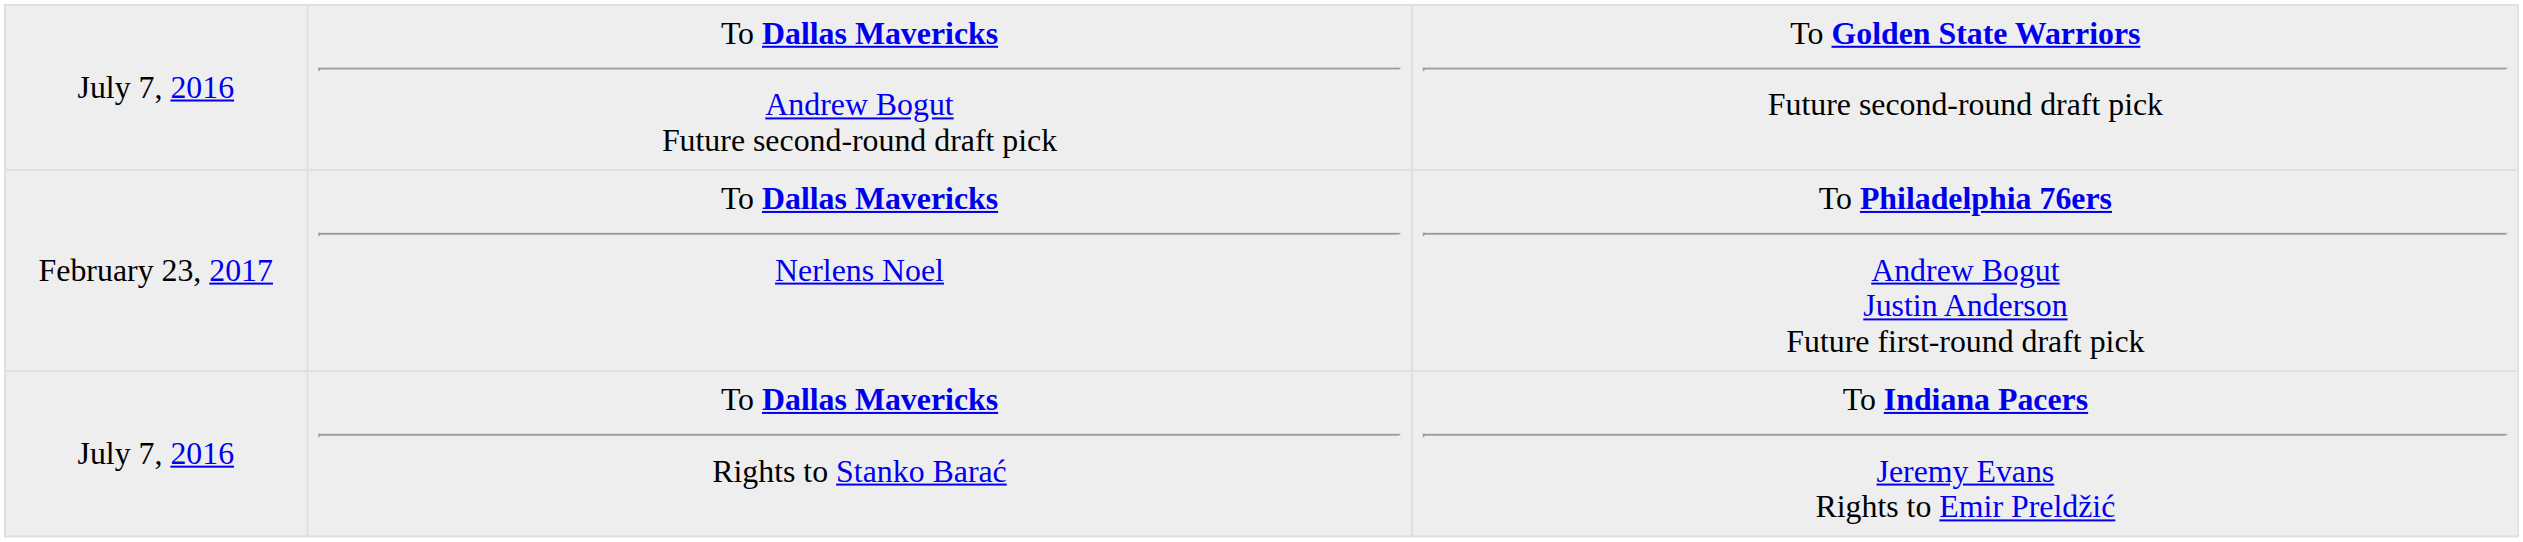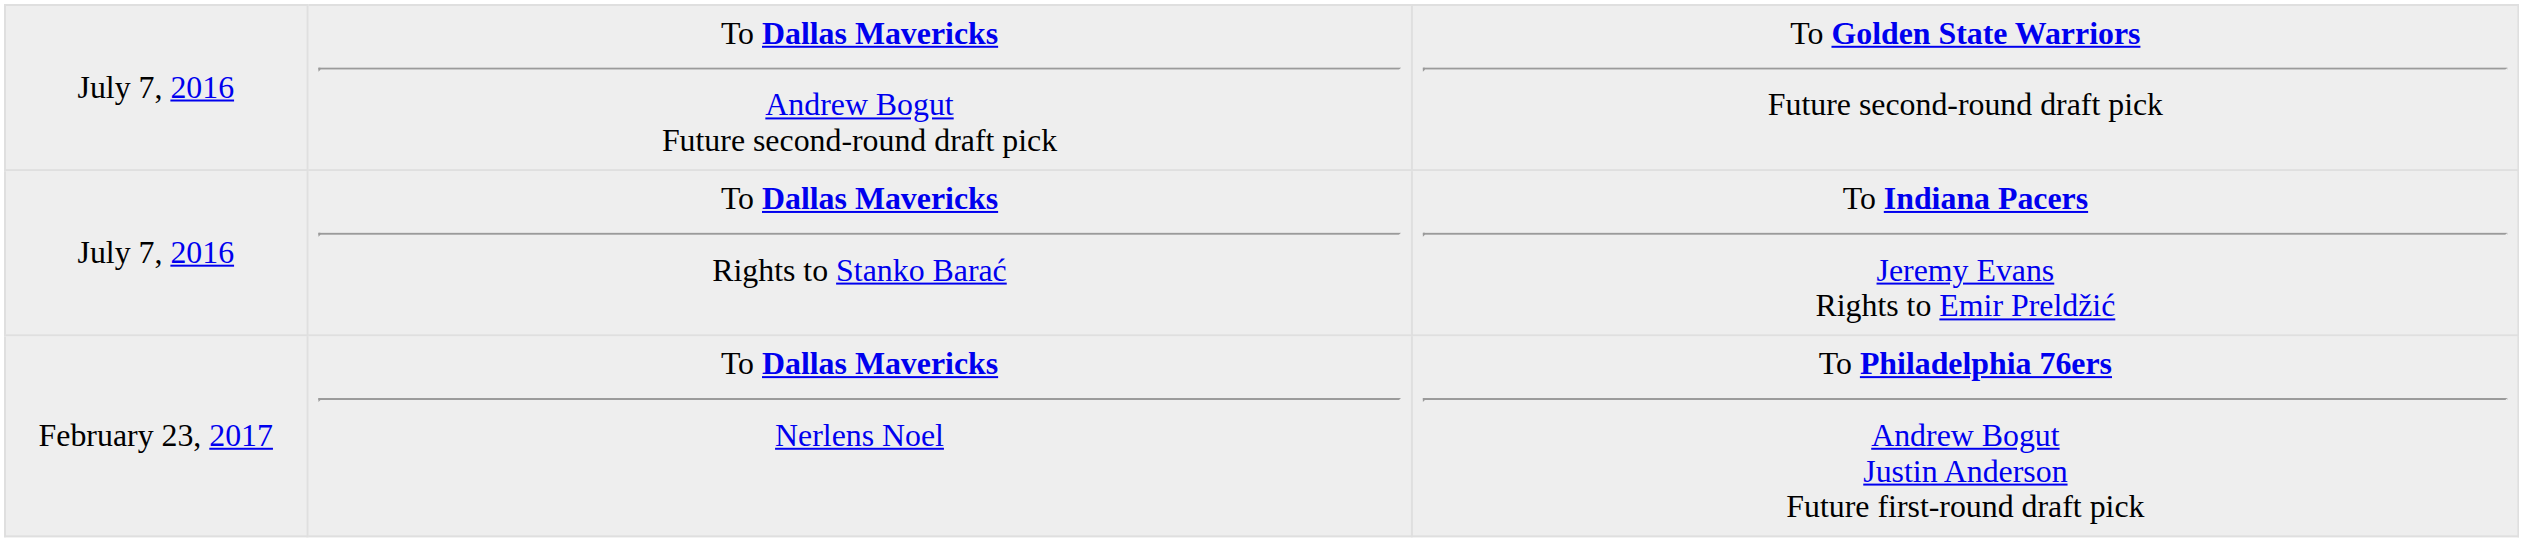rows swapped: July 7, 2016 / To Dallas Mavericks Rights to Stanko Barać <-> February 23, 2017
